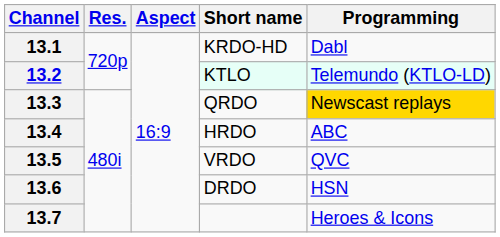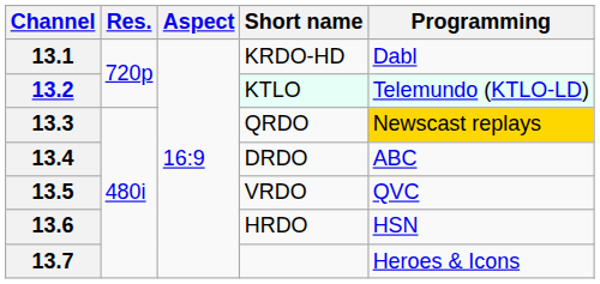13.4 | Short name: HRDO -> DRDO
13.6 | Short name: DRDO -> HRDO
